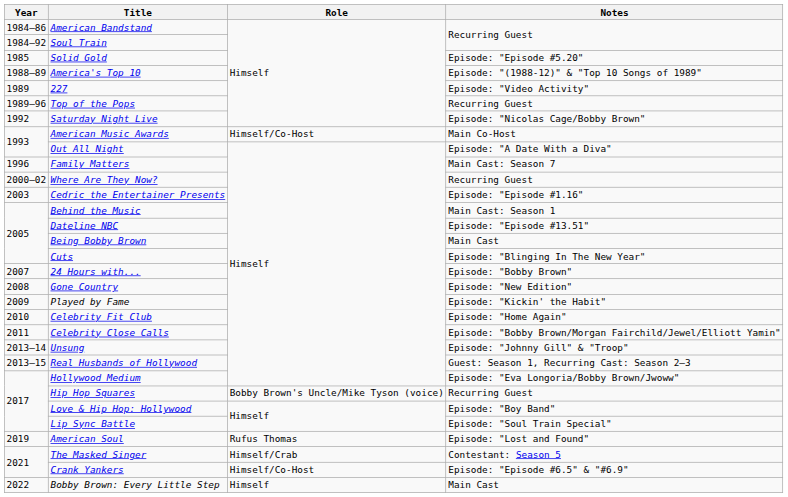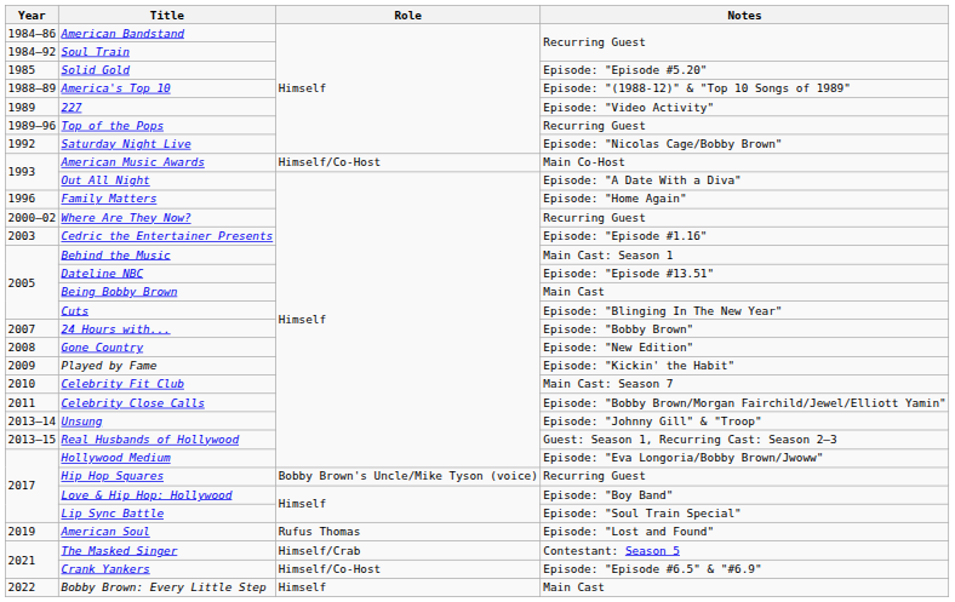Family Matters | Notes: Main Cast: Season 7 -> Episode: "Home Again"
Celebrity Fit Club | Notes: Episode: "Home Again" -> Main Cast: Season 7
